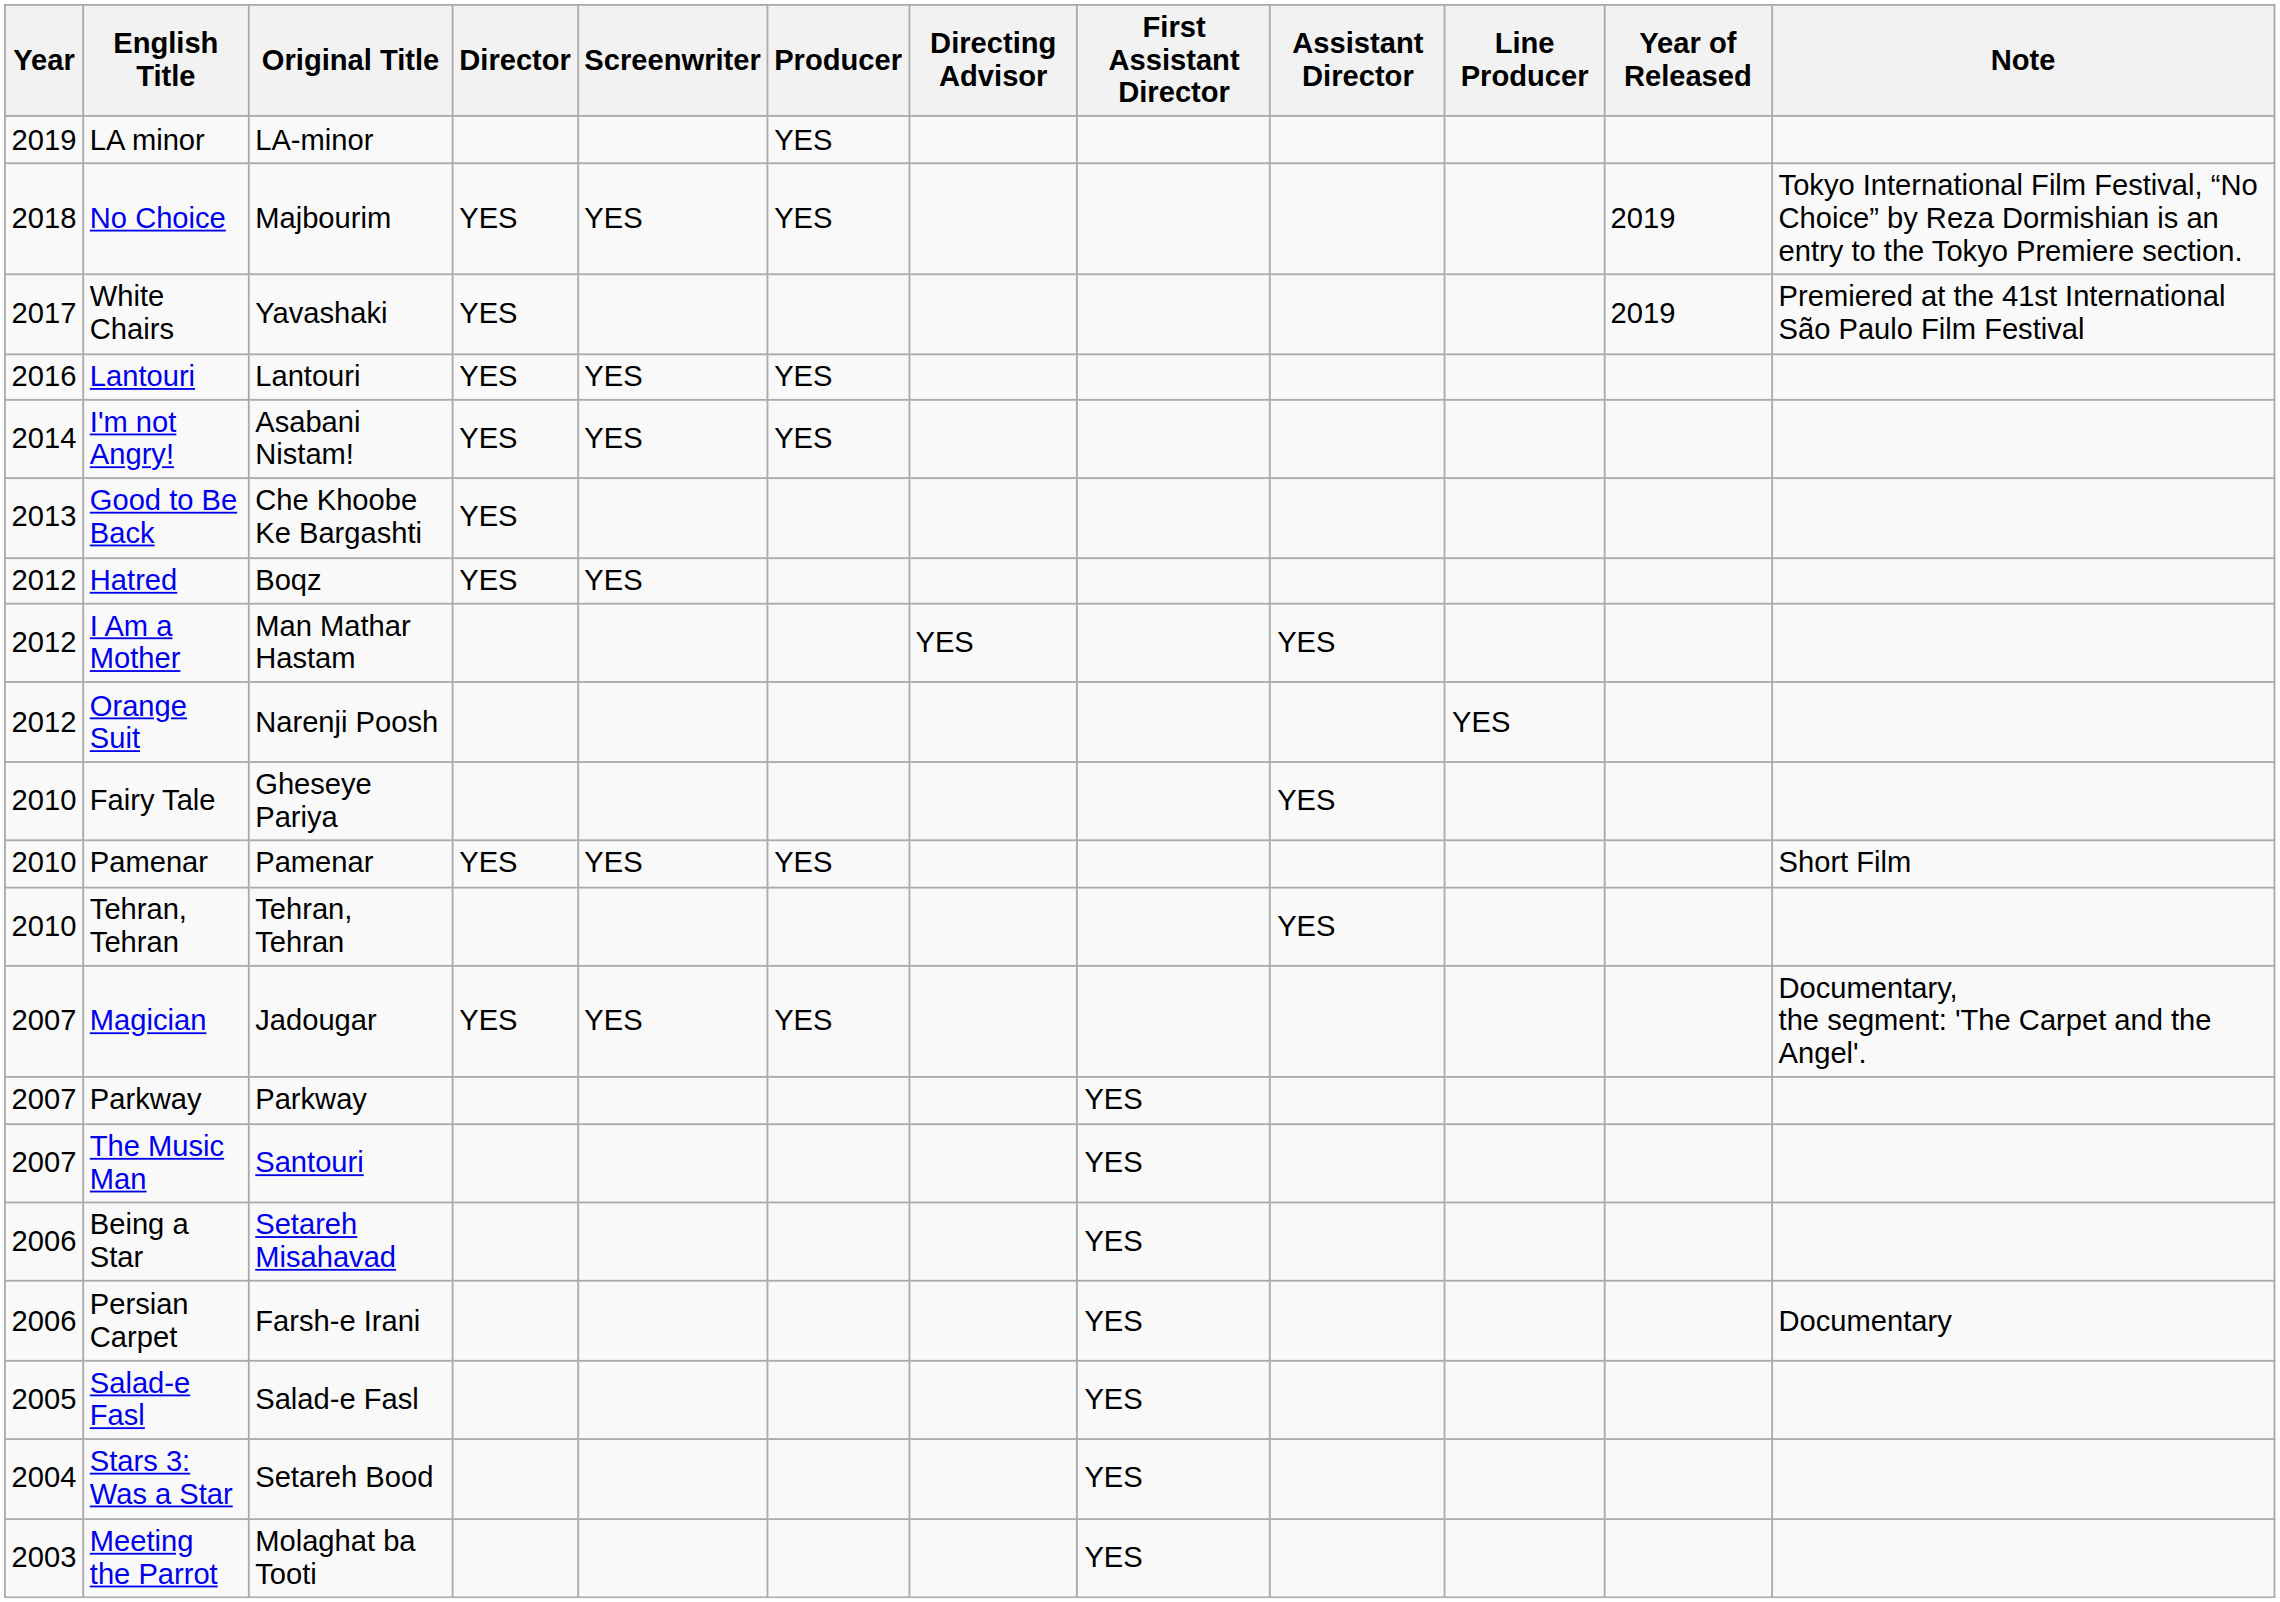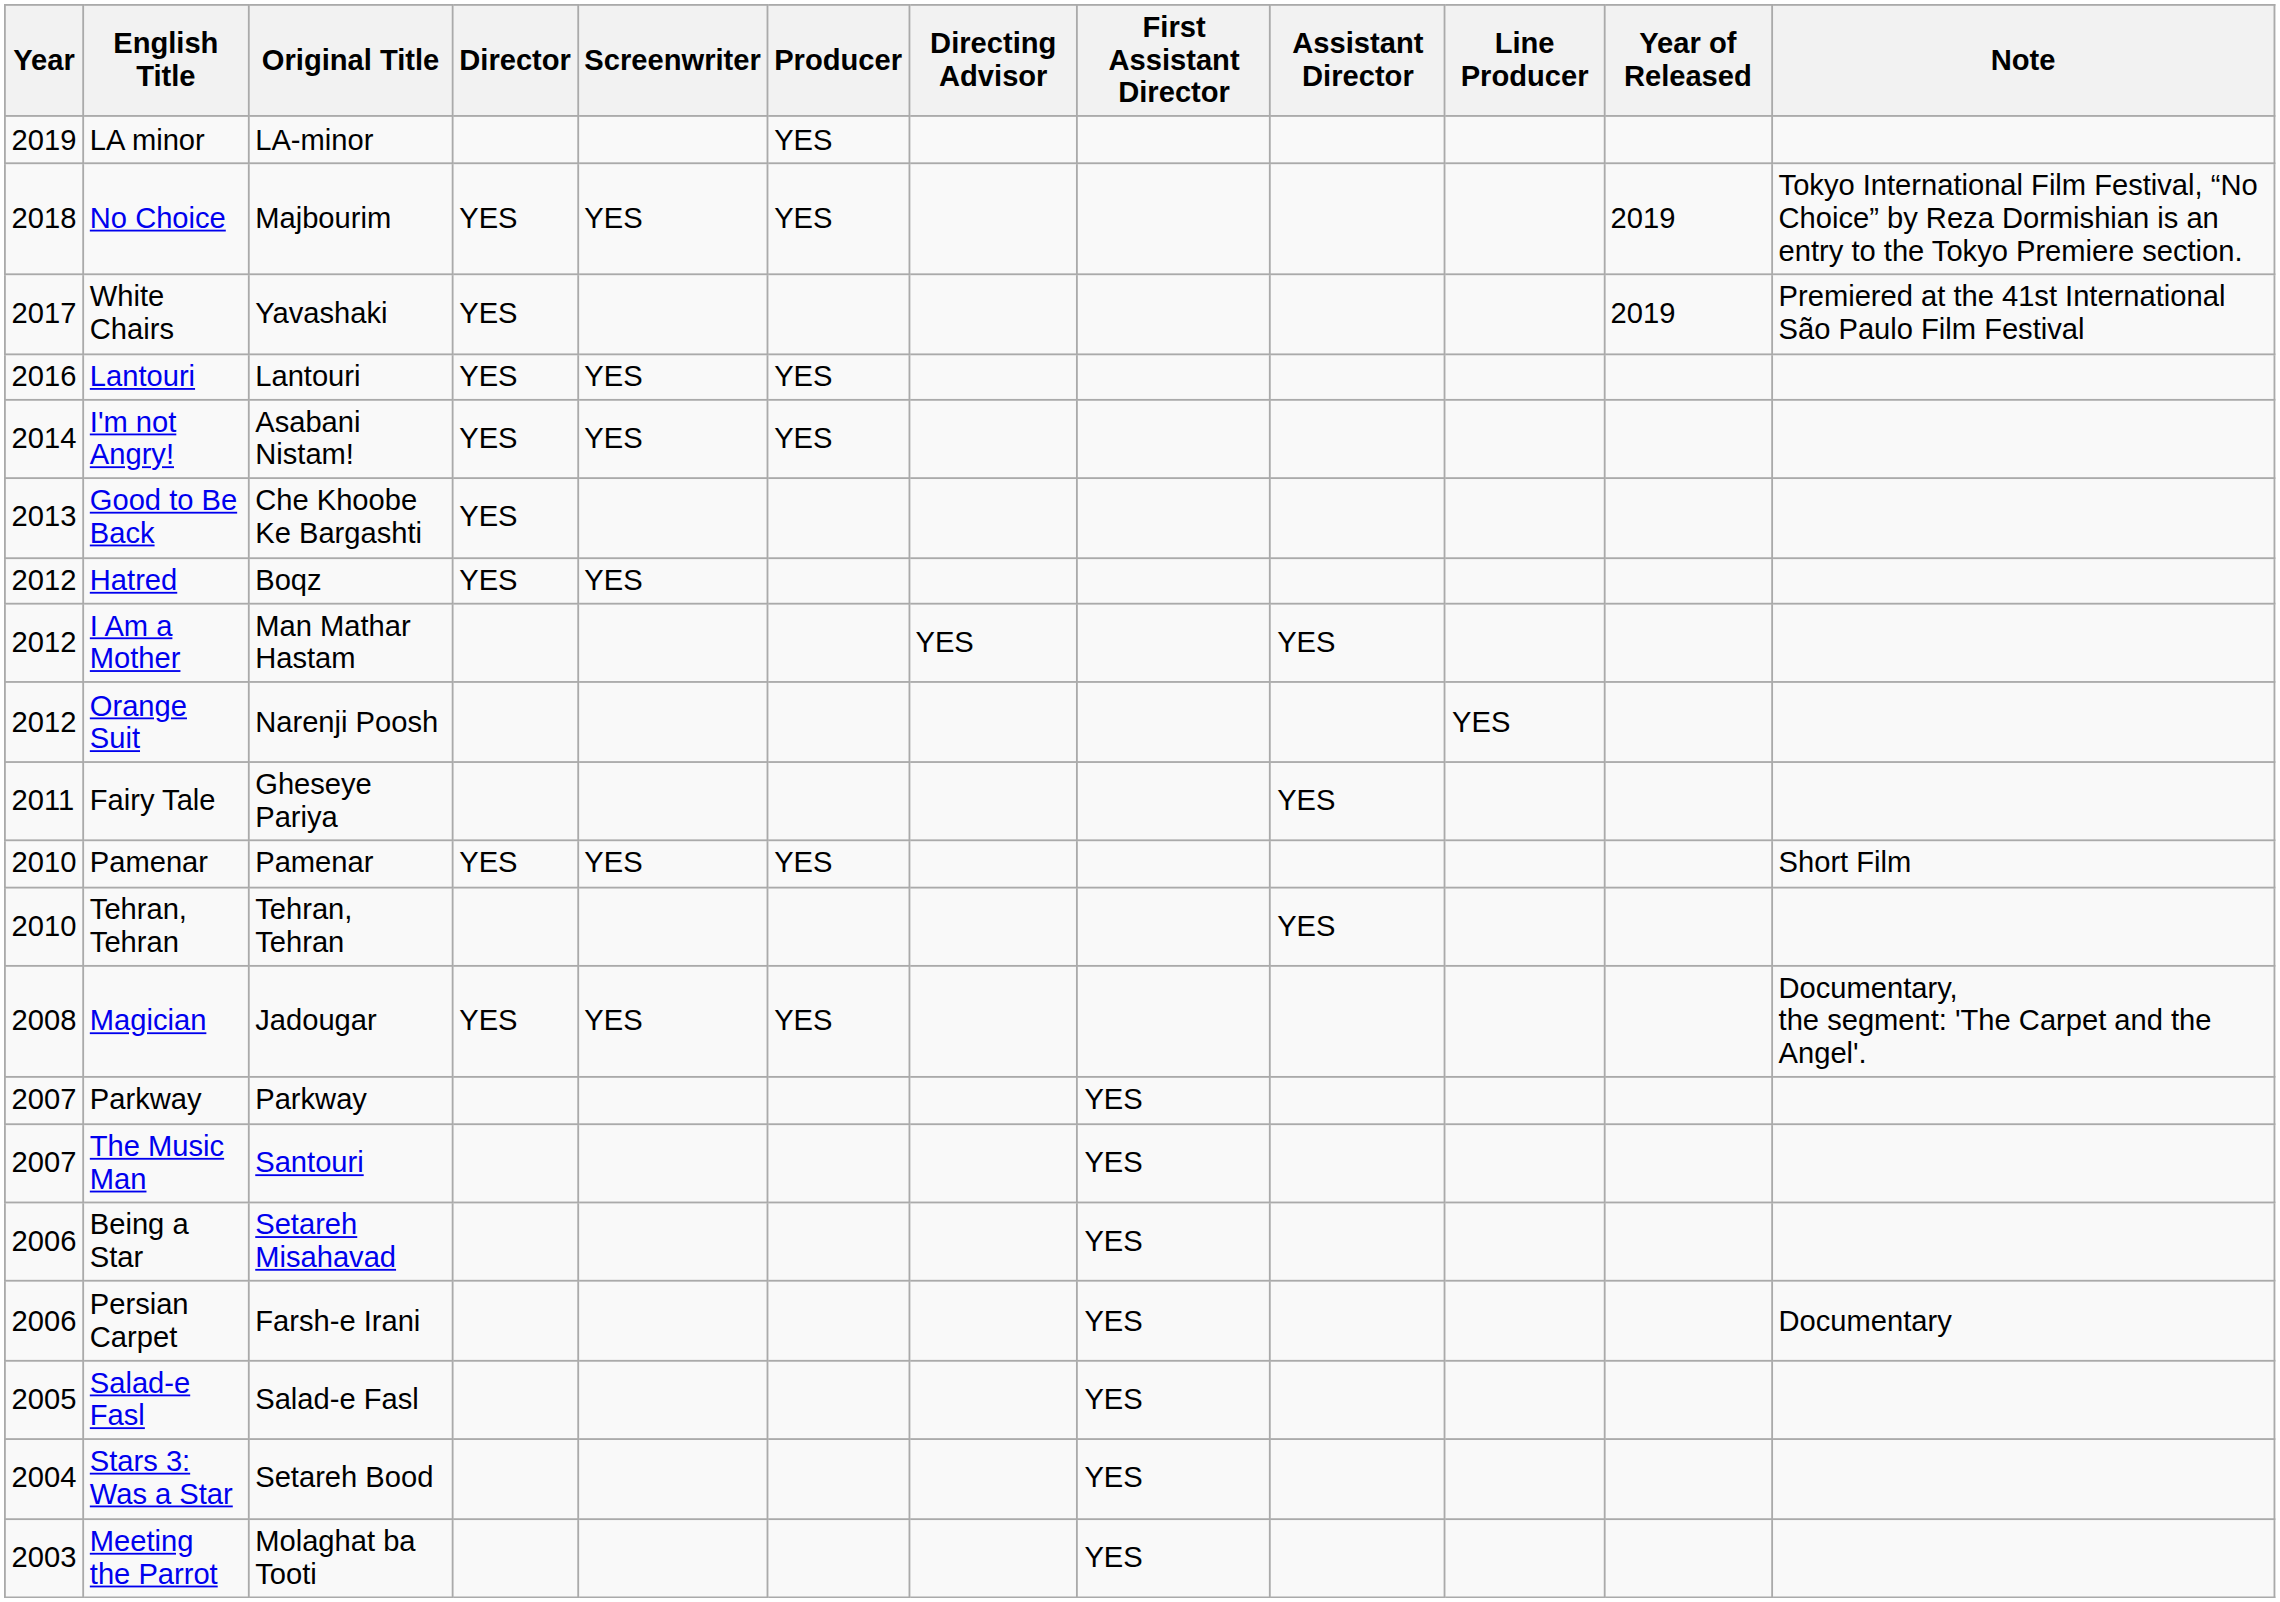Fairy Tale | Year: 2010 -> 2011
Magician | Year: 2007 -> 2008
